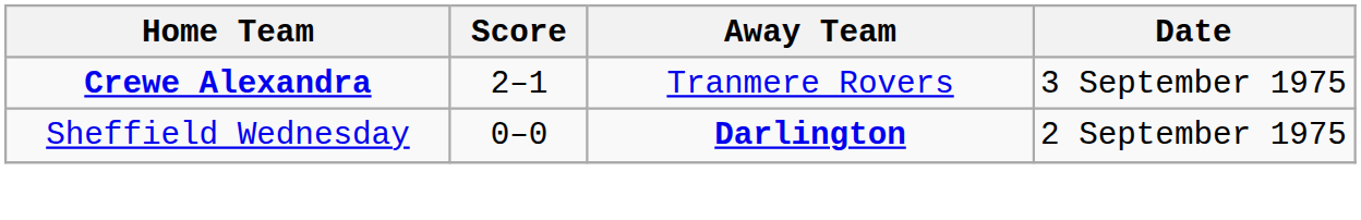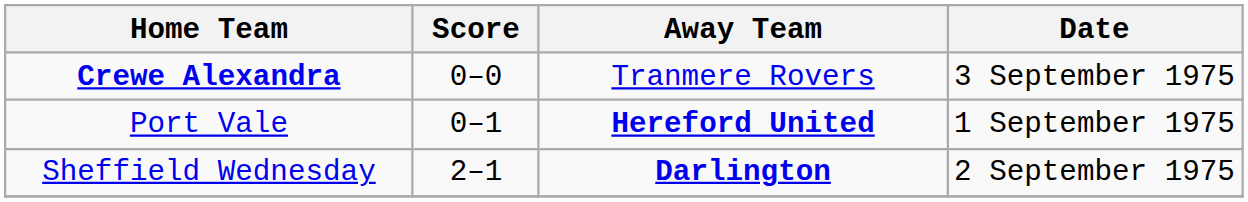Crewe Alexandra | Score: 2–1 -> 0–0
+ row: Port Vale | 0–1 | Hereford United | 1 September 1975
Sheffield Wednesday | Score: 0–0 -> 2–1
